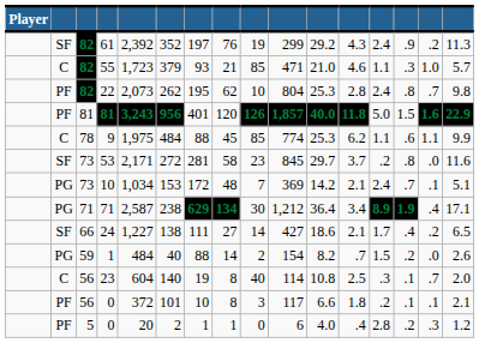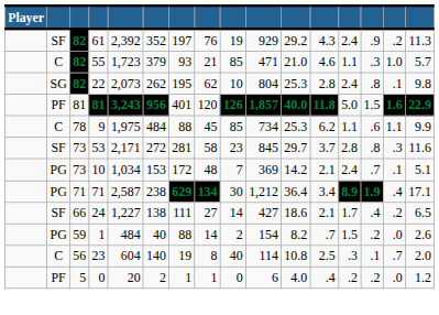61 | column 10: 299 -> 929
22 | column 2: PF -> SG
22 | column 15: .7 -> .1
9 | column 10: 774 -> 734
53 | column 13: .2 -> 2.8
53 | column 15: .0 -> .3
- row: PF | 56 | 0 | 372 | 101 | 10 | 8 | 3 | 117 | 6.6 | 1.8 | .2 | .1 | .1 | 2.1
5 / 0 | column 13: 2.8 -> .2
5 / 0 | column 15: .3 -> .0
